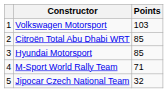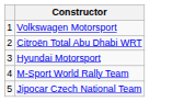- column: Points | 103 | 85 | 85 | 71 | 32
